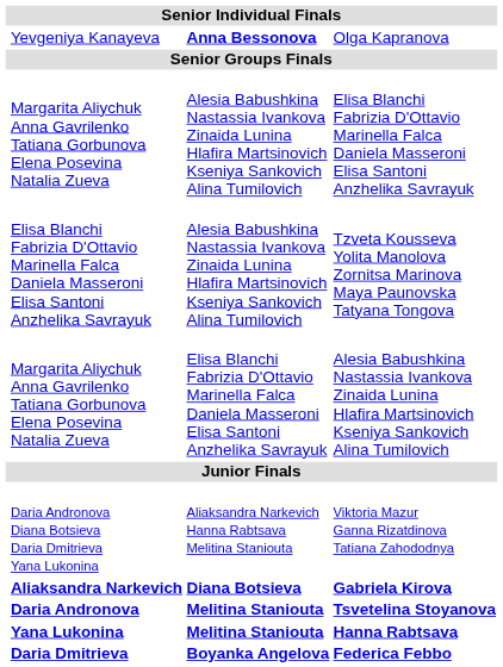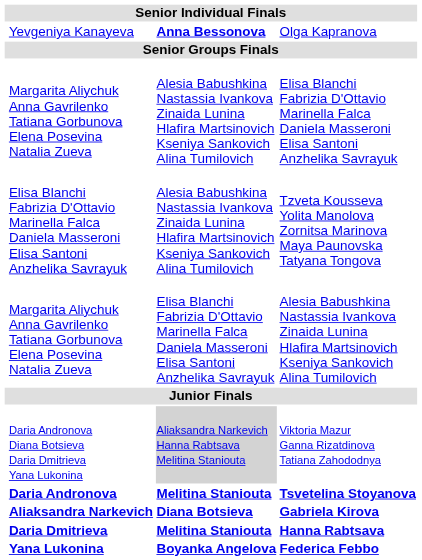Viktoria Mazur Ganna Rizatdinova Tatiana Zahododnya | column 3: no background -> lightgrey background
rows swapped: Tsvetelina Stoyanova <-> Gabriela Kirova
Hanna Rabtsava | column 2: Yana Lukonina -> Daria Dmitrieva
Federica Febbo | column 2: Daria Dmitrieva -> Yana Lukonina
